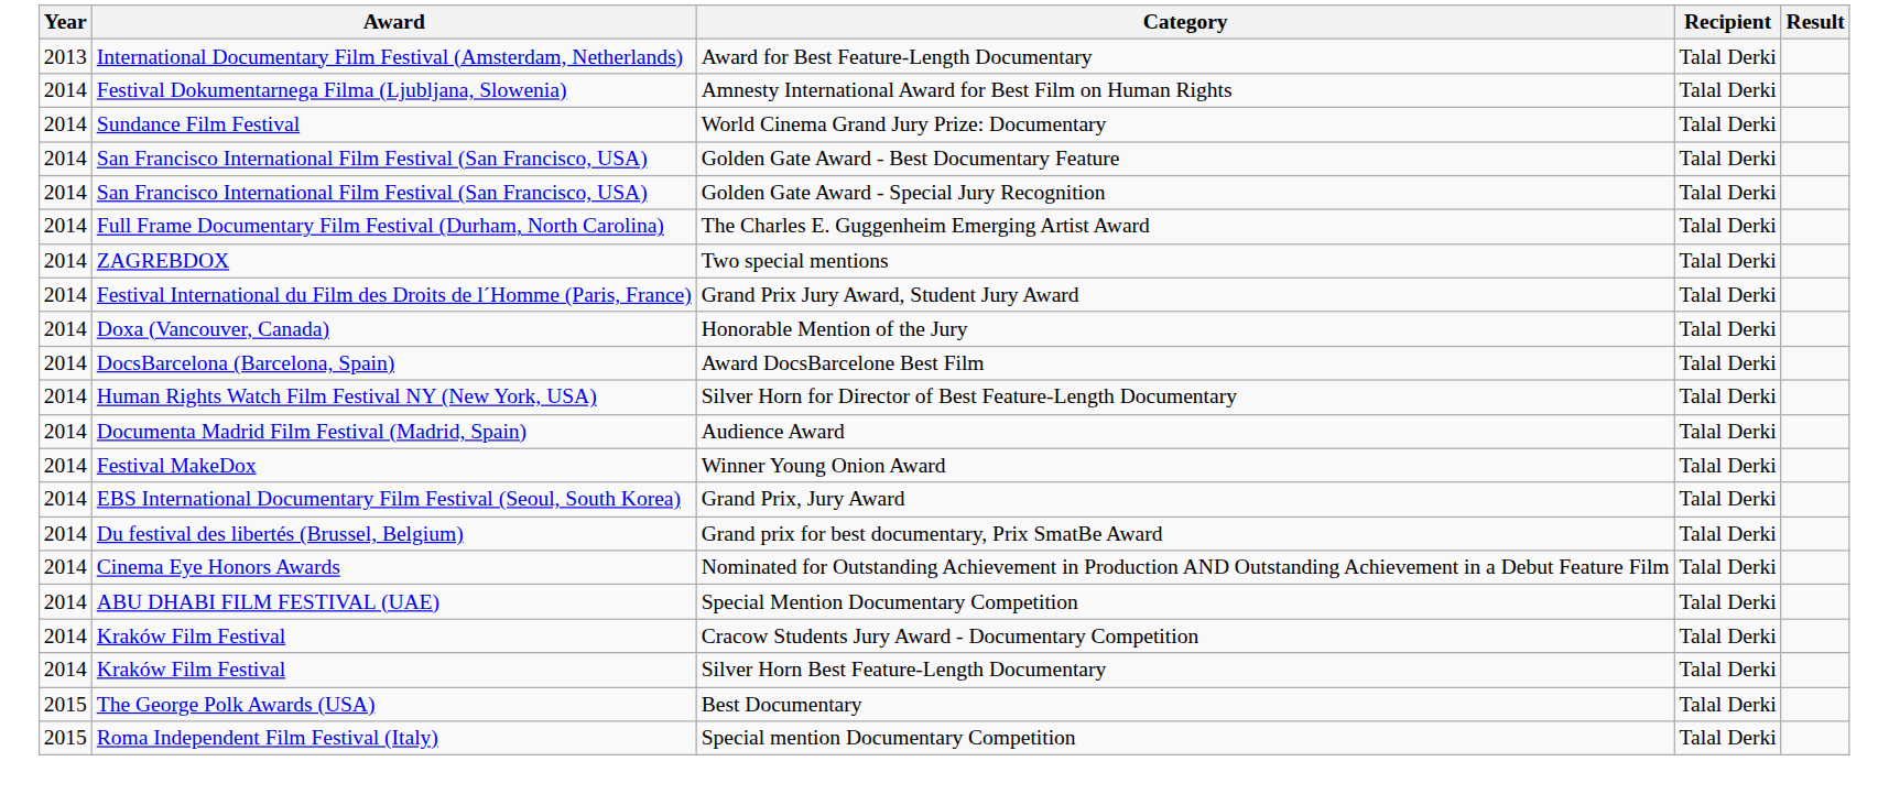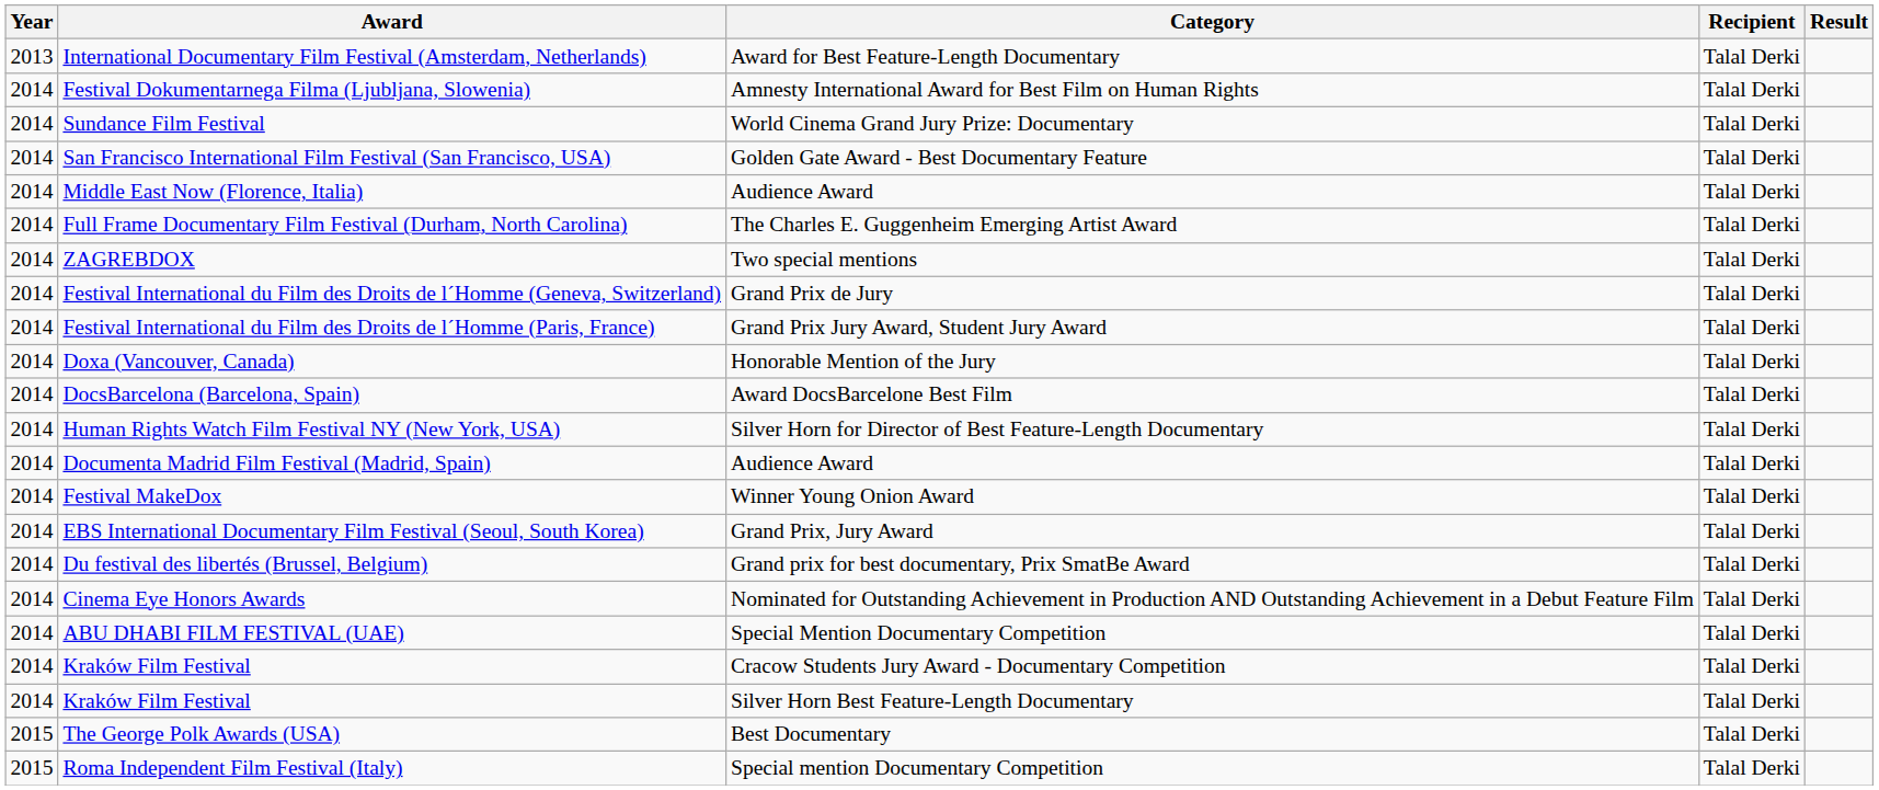- row: 2014 | San Francisco International Film Festival (San Francisco, USA) | Golden Gate Award - Special Jury Recognition | Talal Derki
+ row: 2014 | Middle East Now (Florence, Italia) | Audience Award | Talal Derki
+ row: 2014 | Festival International du Film des Droits de l´Homme (Geneva, Switzerland) | Grand Prix de Jury | Talal Derki
